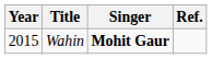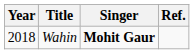Wahin | Year: 2015 -> 2018
